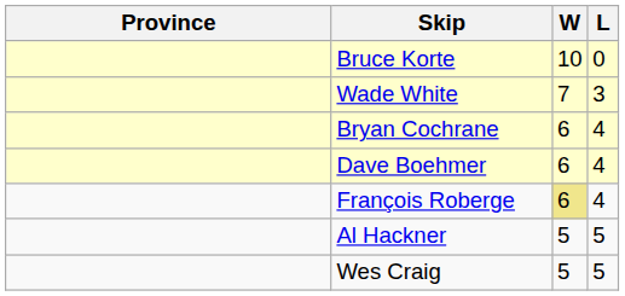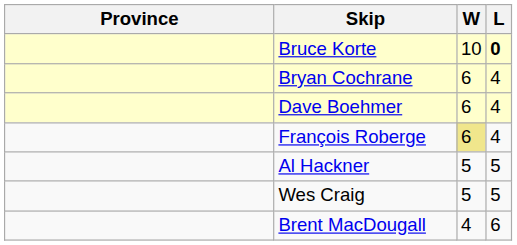Bruce Korte | L: normal -> bold
- row: Wade White | 7 | 3
+ row: Brent MacDougall | 4 | 6
